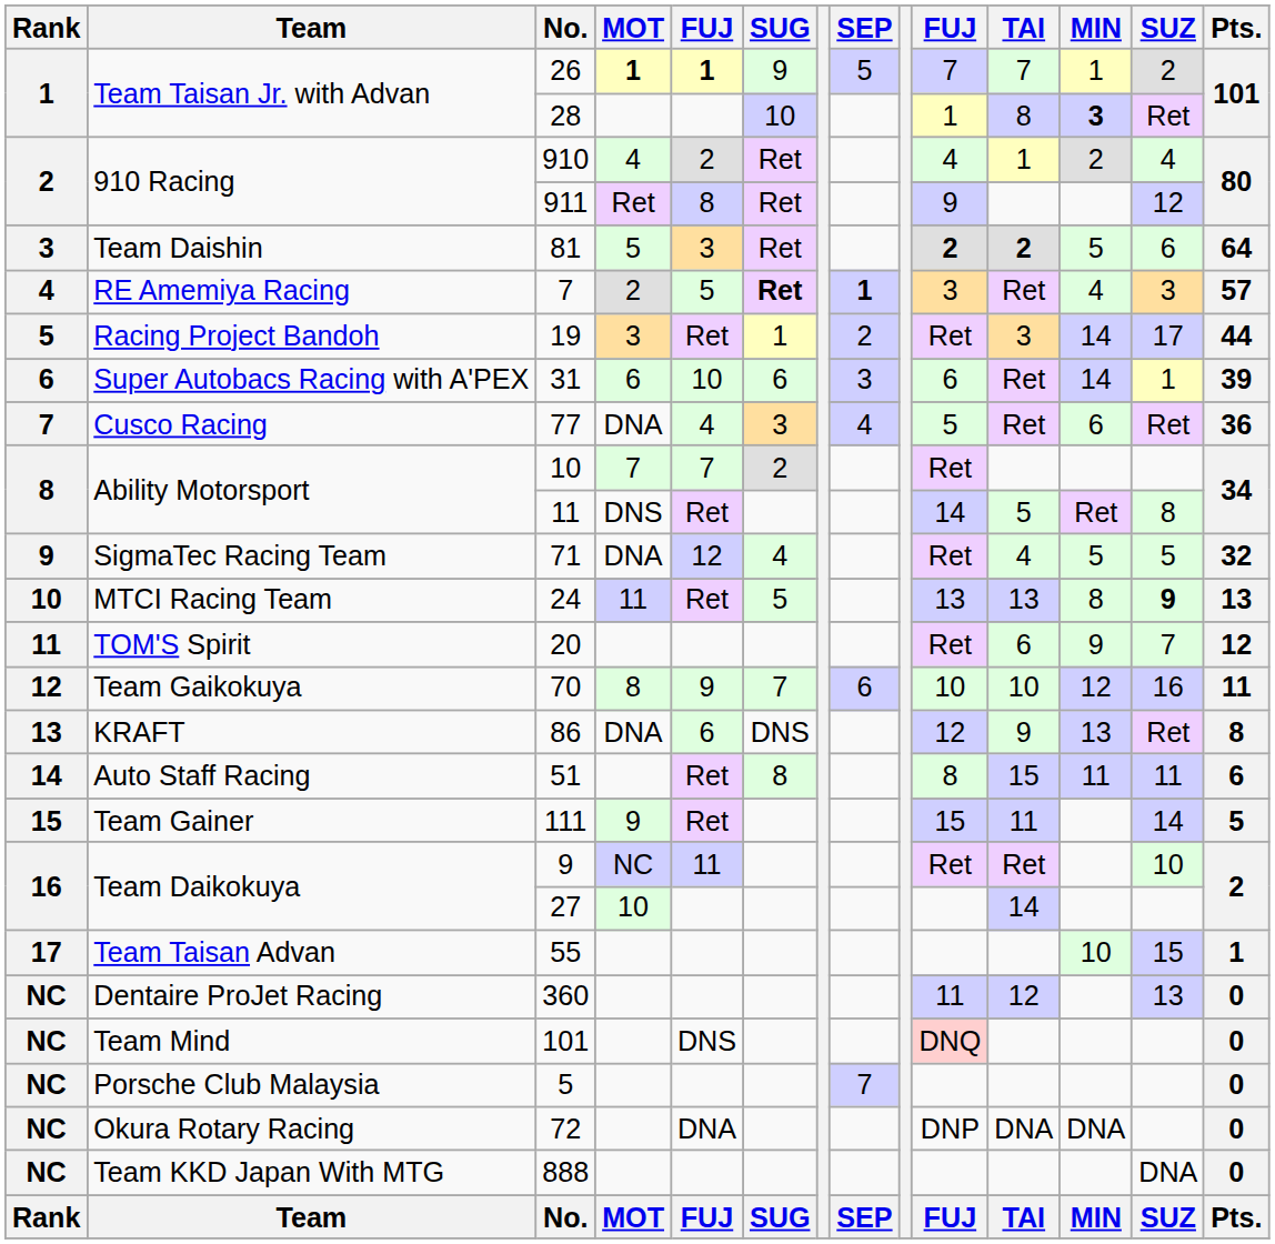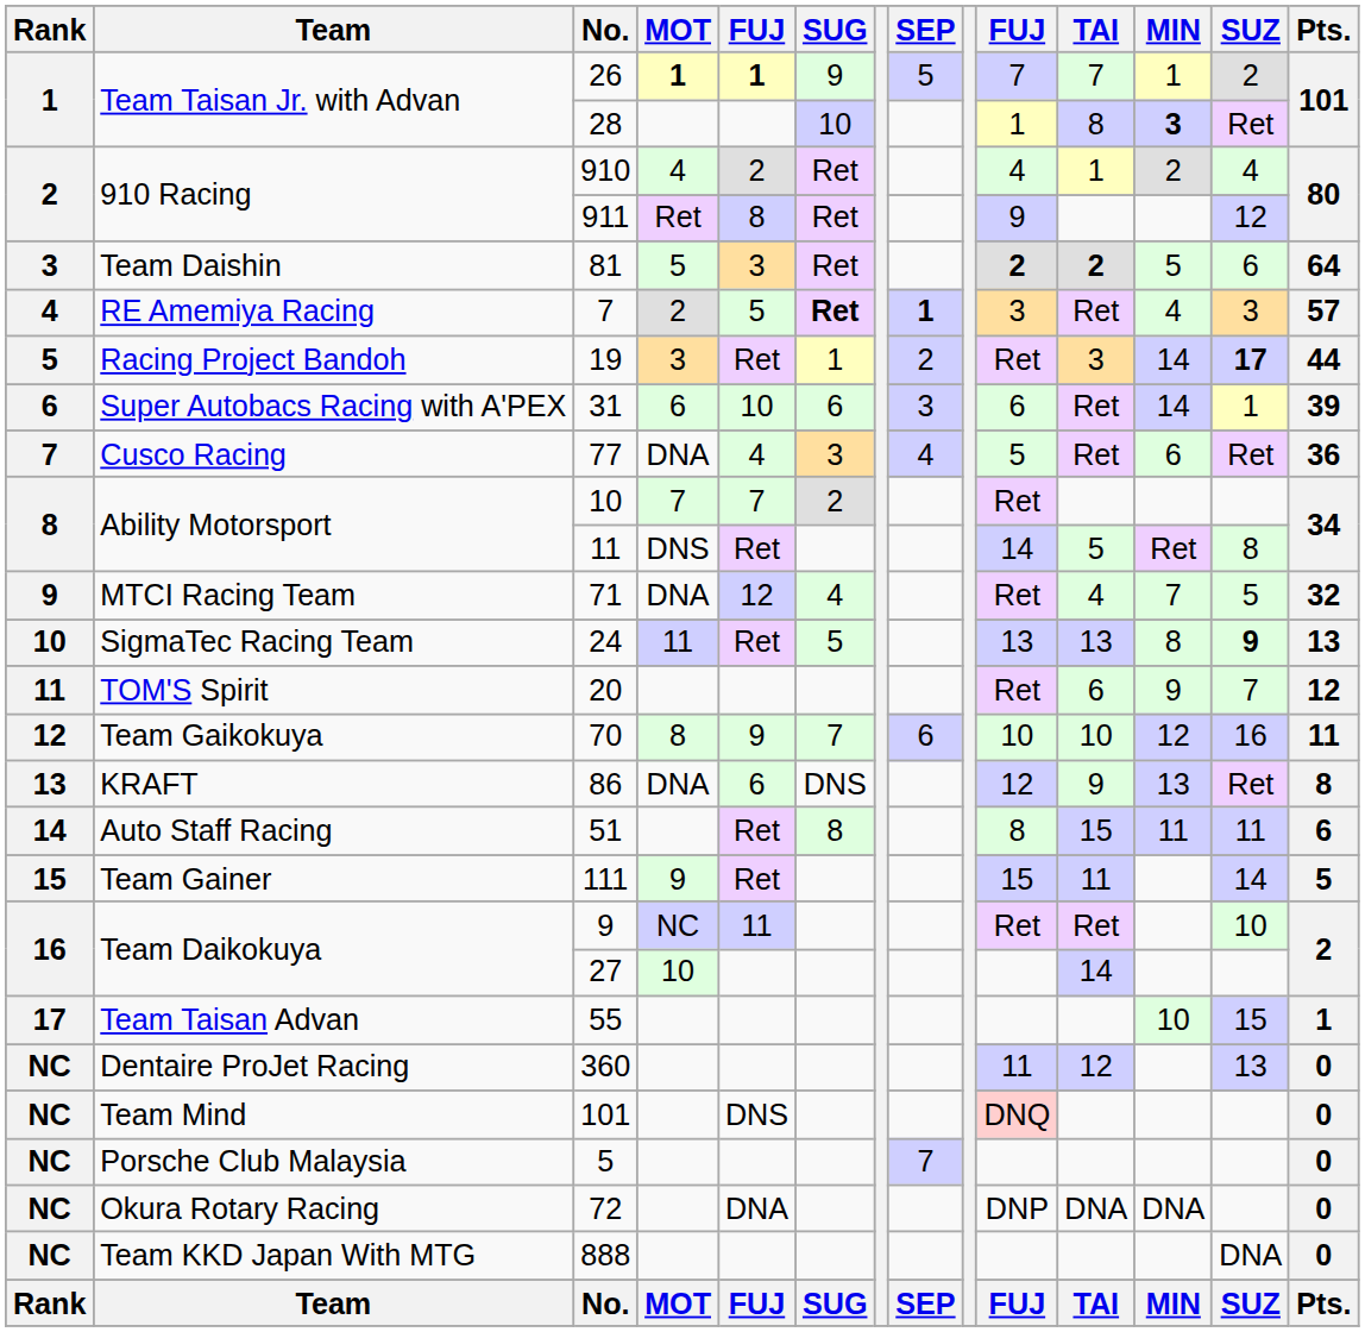19 | SUZ: normal -> bold
71 | Team: SigmaTec Racing Team -> MTCI Racing Team
71 | MIN: 5 -> 7
24 | Team: MTCI Racing Team -> SigmaTec Racing Team
